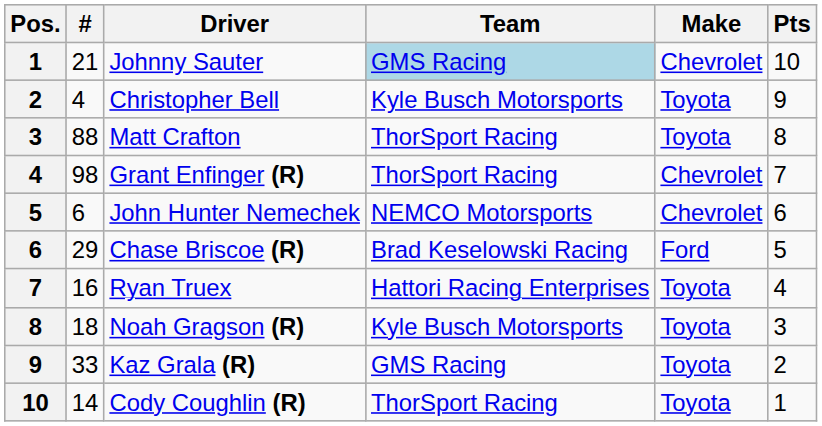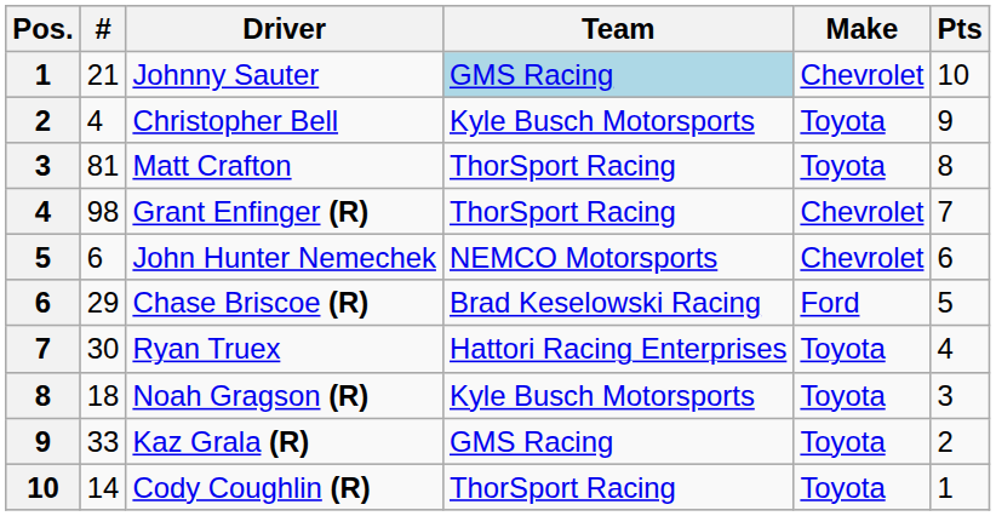Matt Crafton | #: 88 -> 81
Ryan Truex | #: 16 -> 30
